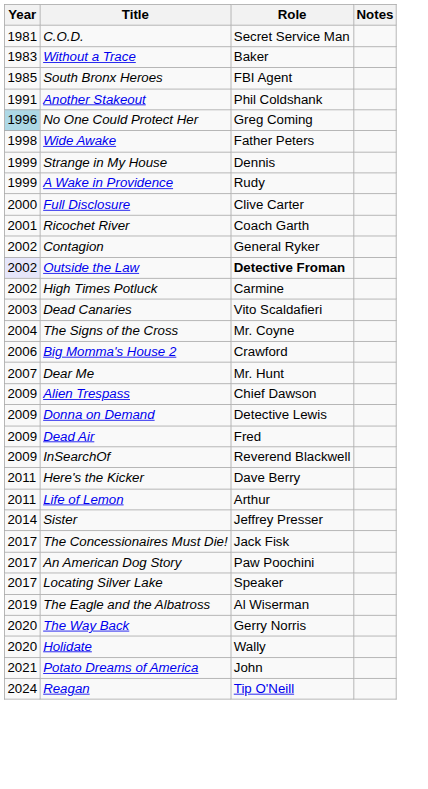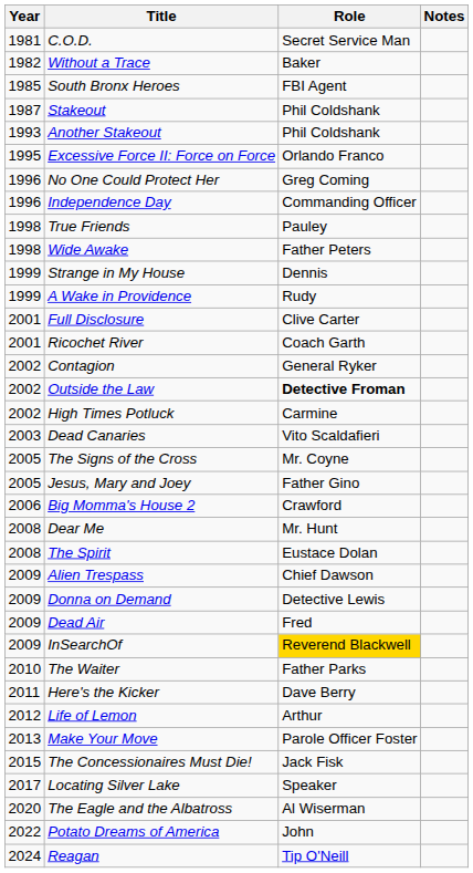Without a Trace | Year: 1983 -> 1982
+ row: 1987 | Stakeout | Phil Coldshank
Another Stakeout | Year: 1991 -> 1993
+ row: 1995 | Excessive Force II: Force on Force | Orlando Franco
No One Could Protect Her | Year: lightblue background -> no background
+ row: 1996 | Independence Day | Commanding Officer
+ row: 1998 | True Friends | Pauley
Full Disclosure | Year: 2000 -> 2001
Outside the Law | Year: lavender background -> no background
The Signs of the Cross | Year: 2004 -> 2005
+ row: 2005 | Jesus, Mary and Joey | Father Gino
Dear Me | Year: 2007 -> 2008
+ row: 2008 | The Spirit | Eustace Dolan
InSearchOf | Role: no background -> gold background
+ row: 2010 | The Waiter | Father Parks
Life of Lemon | Year: 2011 -> 2012
+ row: 2013 | Make Your Move | Parole Officer Foster
- row: 2014 | Sister | Jeffrey Presser
The Concessionaires Must Die! | Year: 2017 -> 2015
- row: 2017 | An American Dog Story | Paw Poochini
The Eagle and the Albatross | Year: 2019 -> 2020
- row: 2020 | The Way Back | Gerry Norris
- row: 2020 | Holidate | Wally
Potato Dreams of America | Year: 2021 -> 2022
